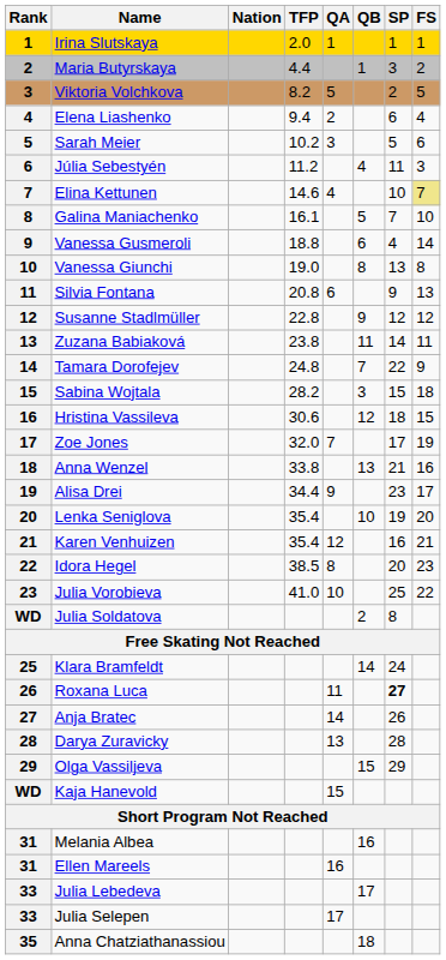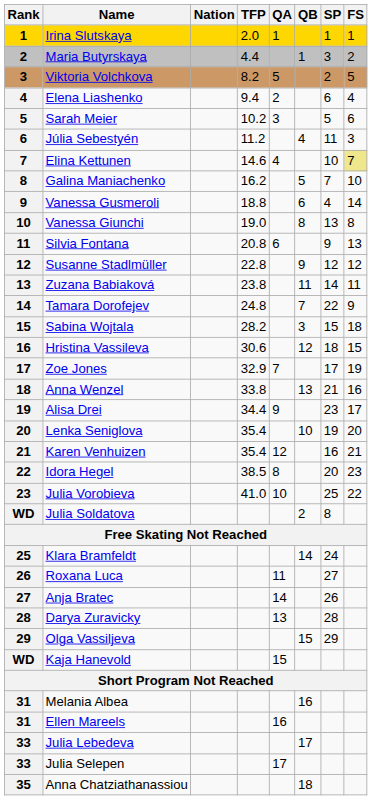Galina Maniachenko | TFP: 16.1 -> 16.2
Zoe Jones | TFP: 32.0 -> 32.9
Roxana Luca | SP: bold -> normal
